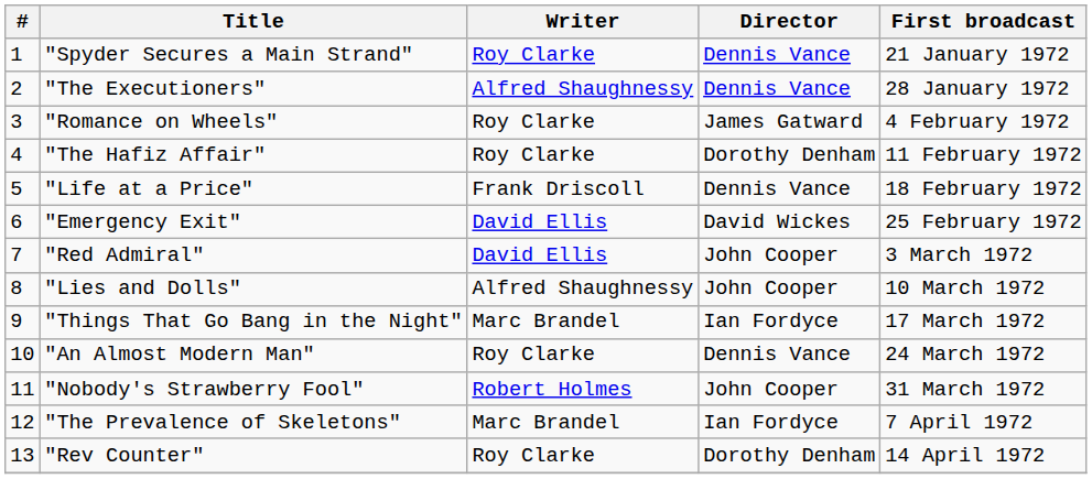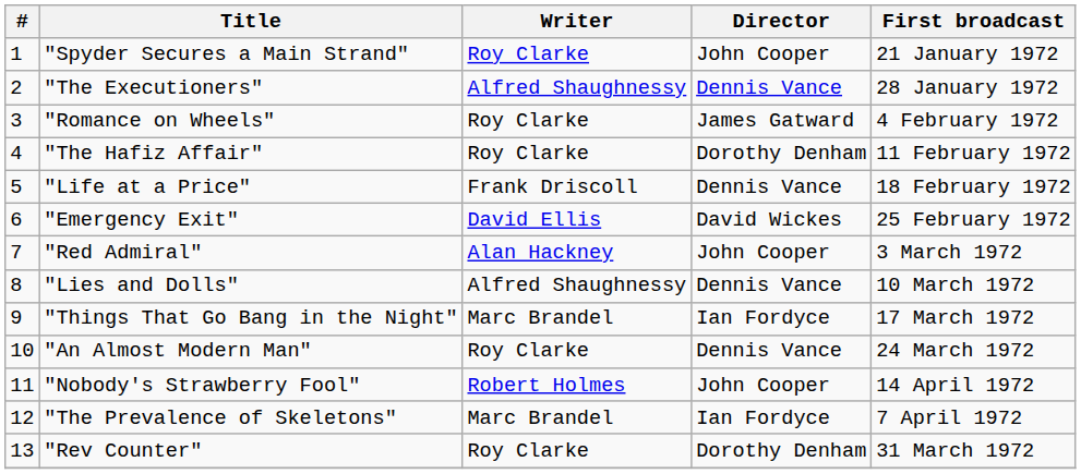"Spyder Secures a Main Strand" | Director: Dennis Vance -> John Cooper
"Red Admiral" | Writer: David Ellis -> Alan Hackney
"Lies and Dolls" | Director: John Cooper -> Dennis Vance
"Nobody's Strawberry Fool" | First broadcast: 31 March 1972 -> 14 April 1972
"Rev Counter" | First broadcast: 14 April 1972 -> 31 March 1972
